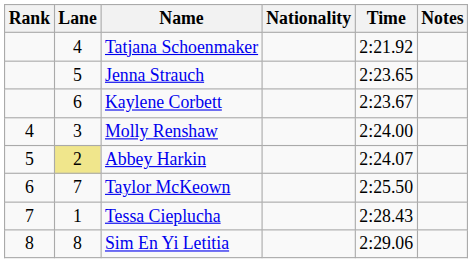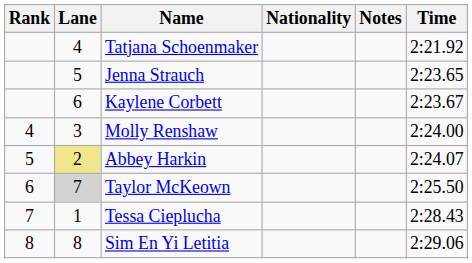columns swapped: Time <-> Notes
Taylor McKeown | Lane: no background -> lightgrey background
